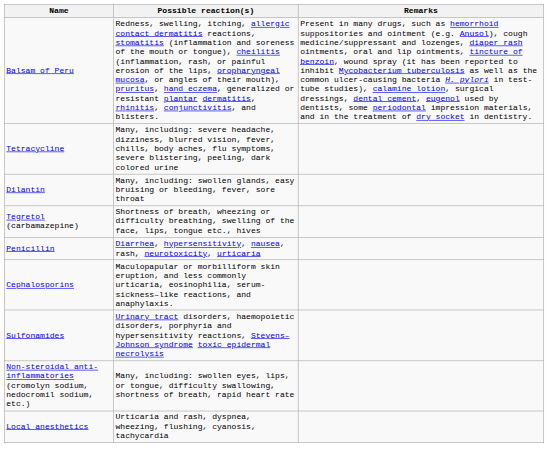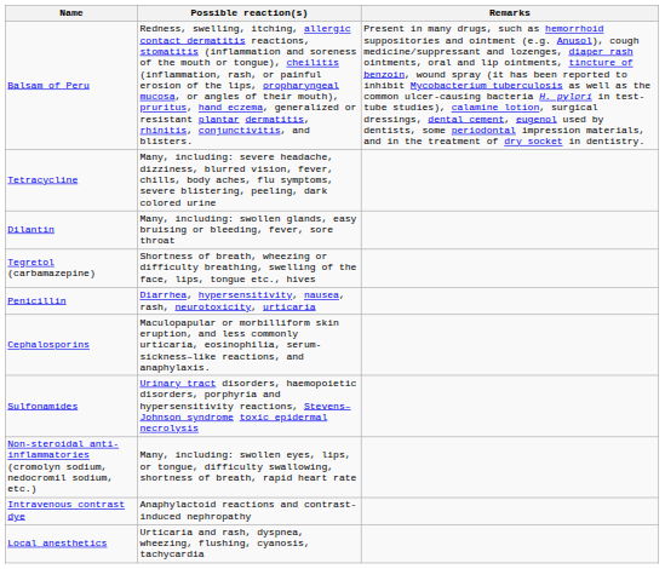+ row: Intravenous contrast dye | Anaphylactoid reactions and contrast-induced nephropathy
